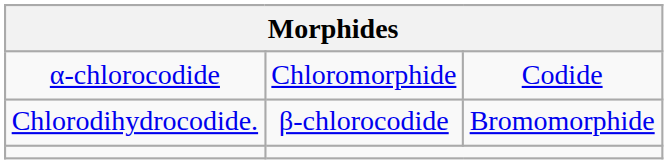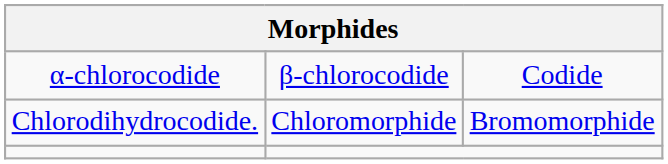α-chlorocodide | column 2: Chloromorphide -> β-chlorocodide
Chlorodihydrocodide. | column 2: β-chlorocodide -> Chloromorphide
